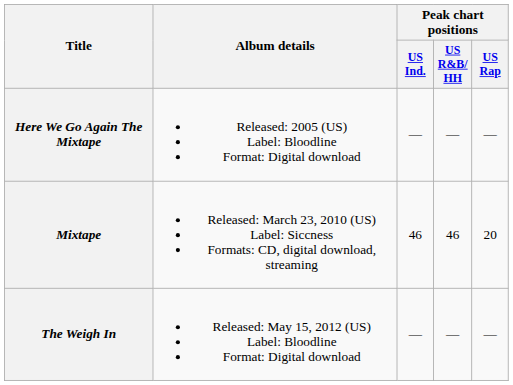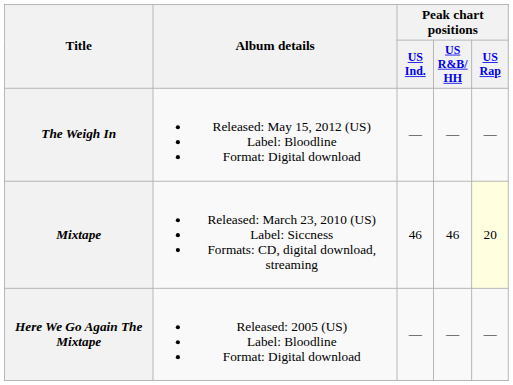rows swapped: Here We Go Again The Mixtape <-> The Weigh In
Mixtape | Peak chart positions / US Rap: no background -> lightyellow background
